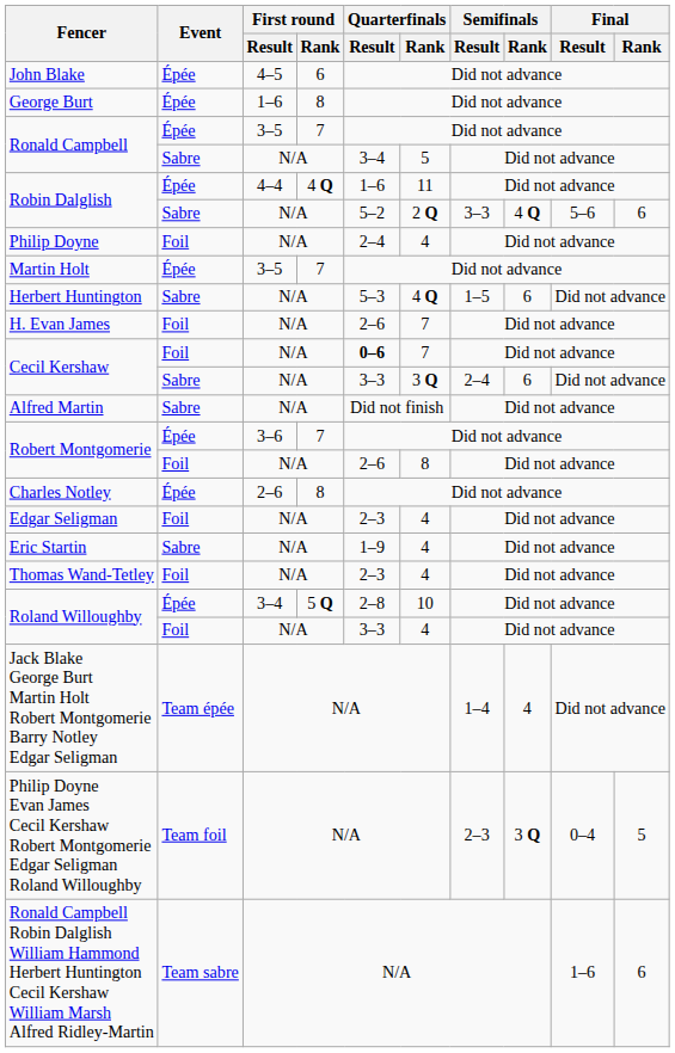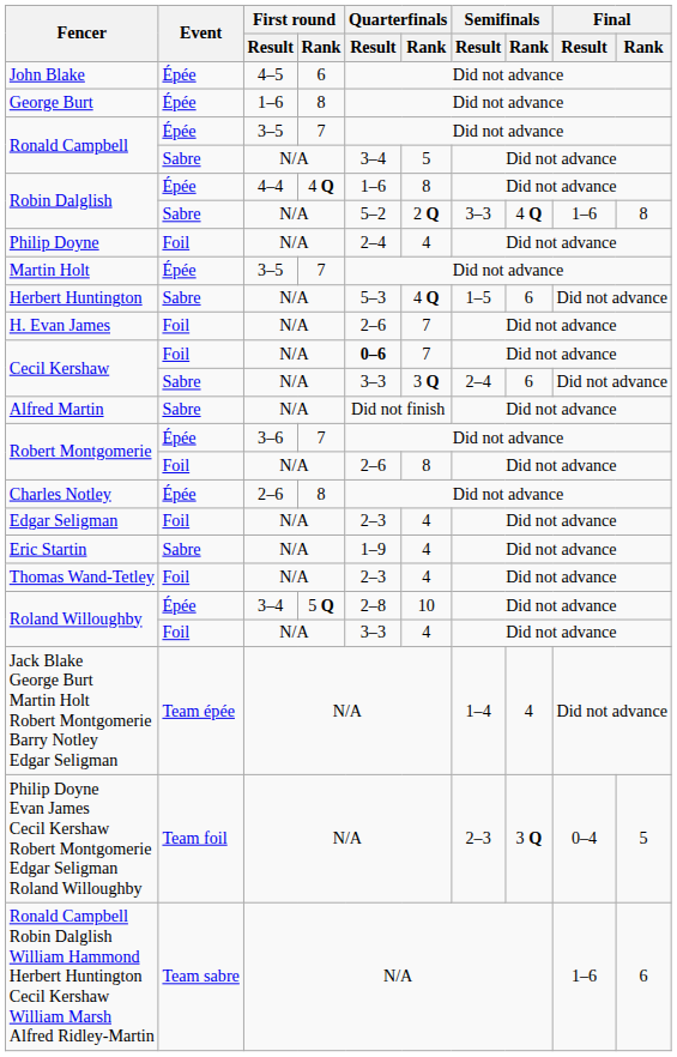Robin Dalglish / Épée | Quarterfinals / Rank: 11 -> 8
Robin Dalglish / Sabre | Final / Result: 5–6 -> 1–6
Robin Dalglish / Sabre | Final / Rank: 6 -> 8
